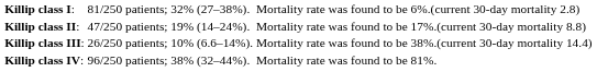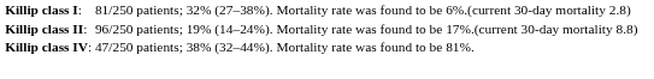Killip class II: | column 2: 47/250 patients; -> 96/250 patients;
- row: Killip class III: | 26/250 patients; | 10% (6.6–14%). | Mortality rate was found to be 38%.(current 30-day mortality 14.4)
Killip class IV: | column 2: 96/250 patients; -> 47/250 patients;
